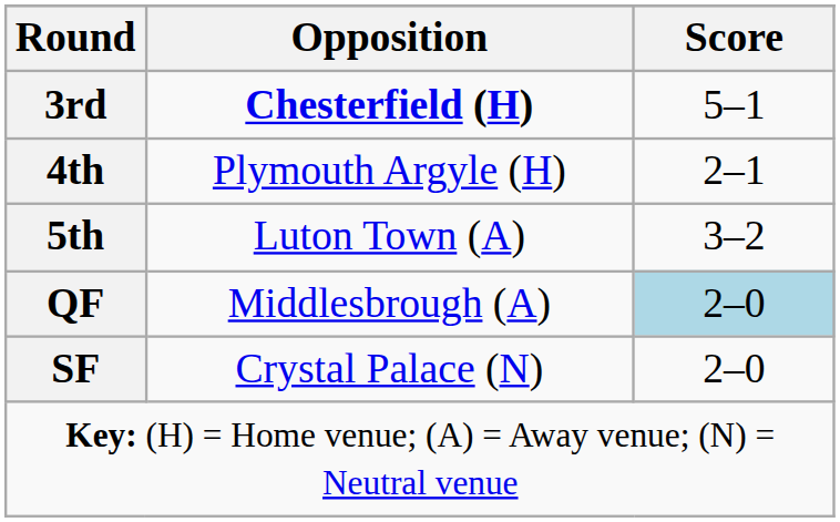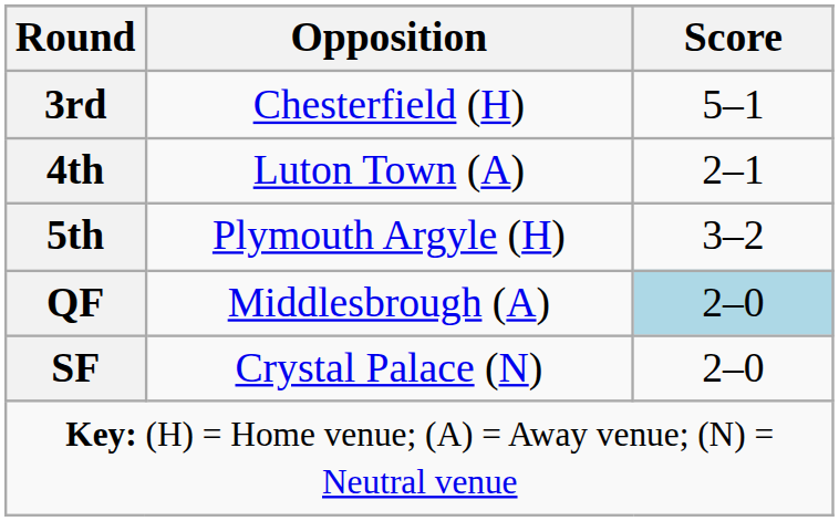3rd | Opposition: bold -> normal
4th | Opposition: Plymouth Argyle (H) -> Luton Town (A)
5th | Opposition: Luton Town (A) -> Plymouth Argyle (H)
